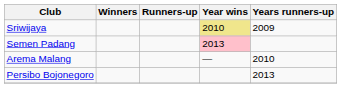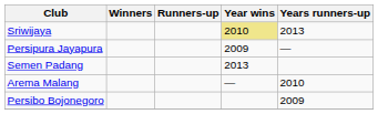Sriwijaya | Years runners-up: 2009 -> 2013
+ row: Persipura Jayapura | 2009 | —
Semen Padang | Year wins: pink background -> no background
Persibo Bojonegoro | Years runners-up: 2013 -> 2009
